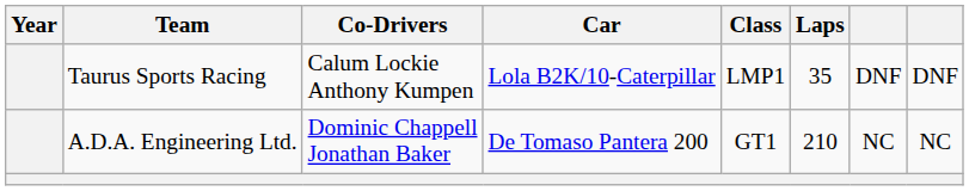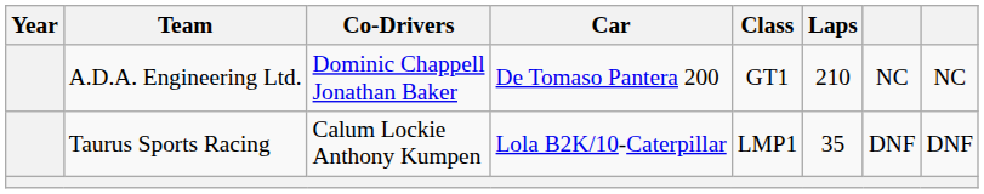rows swapped: A.D.A. Engineering Ltd. <-> Taurus Sports Racing
